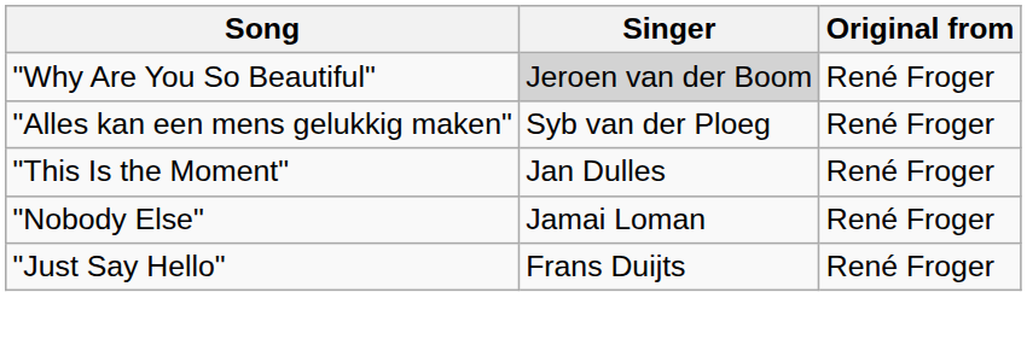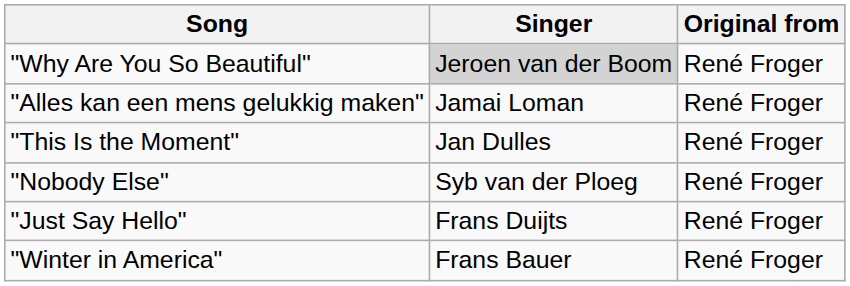"Alles kan een mens gelukkig maken" | Singer: Syb van der Ploeg -> Jamai Loman
"Nobody Else" | Singer: Jamai Loman -> Syb van der Ploeg
+ row: "Winter in America" | Frans Bauer | René Froger
